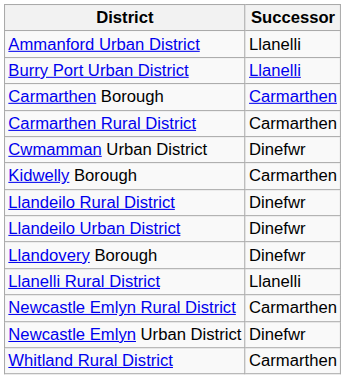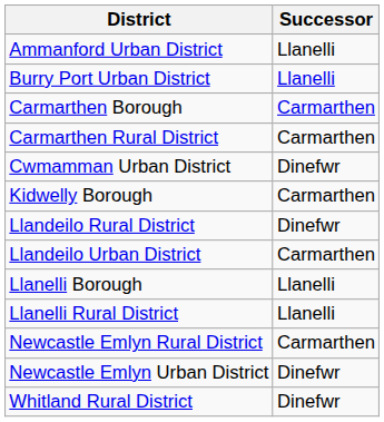Llandeilo Urban District | Successor: Dinefwr -> Carmarthen
- row: Llandovery Borough | Dinefwr
+ row: Llanelli Borough | Llanelli
Whitland Rural District | Successor: Carmarthen -> Dinefwr
